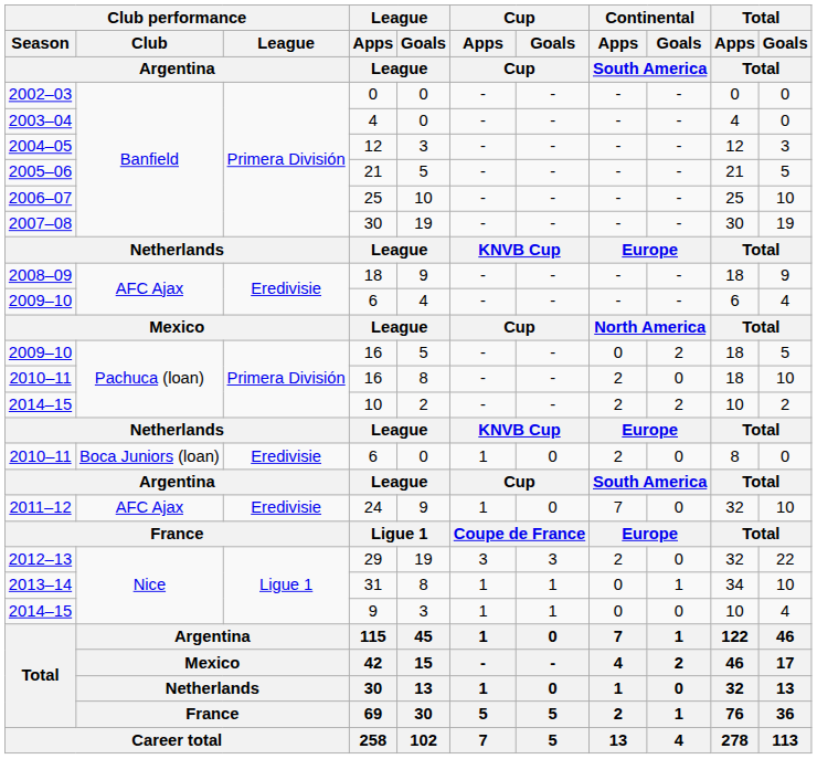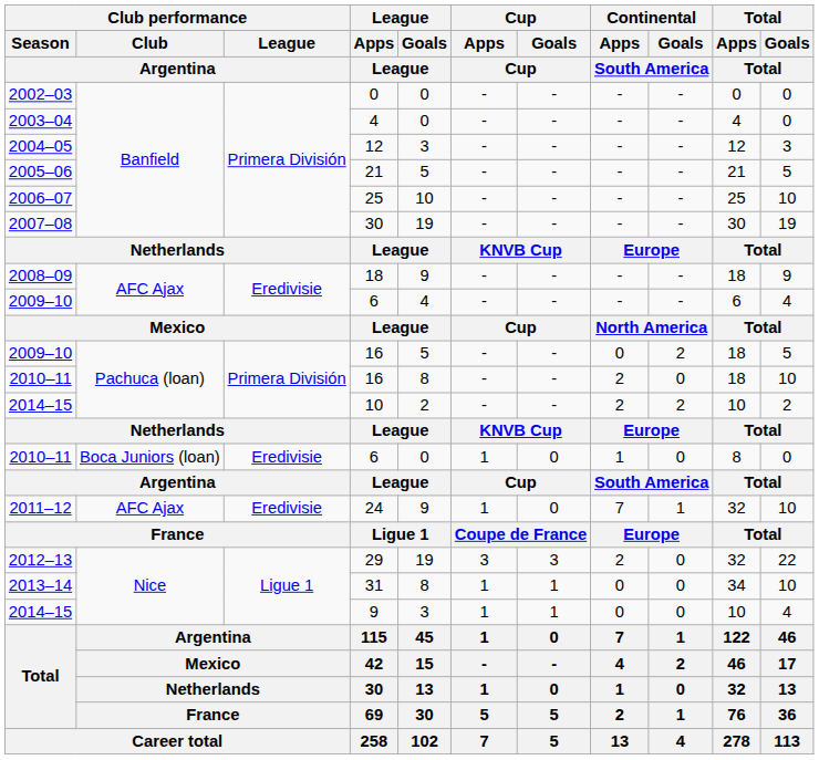2010–11 / 6 | Continental / Apps / South America: 2 -> 1
24 | Continental / Goals / South America: 0 -> 1
31 | Continental / Goals / South America: 1 -> 0
